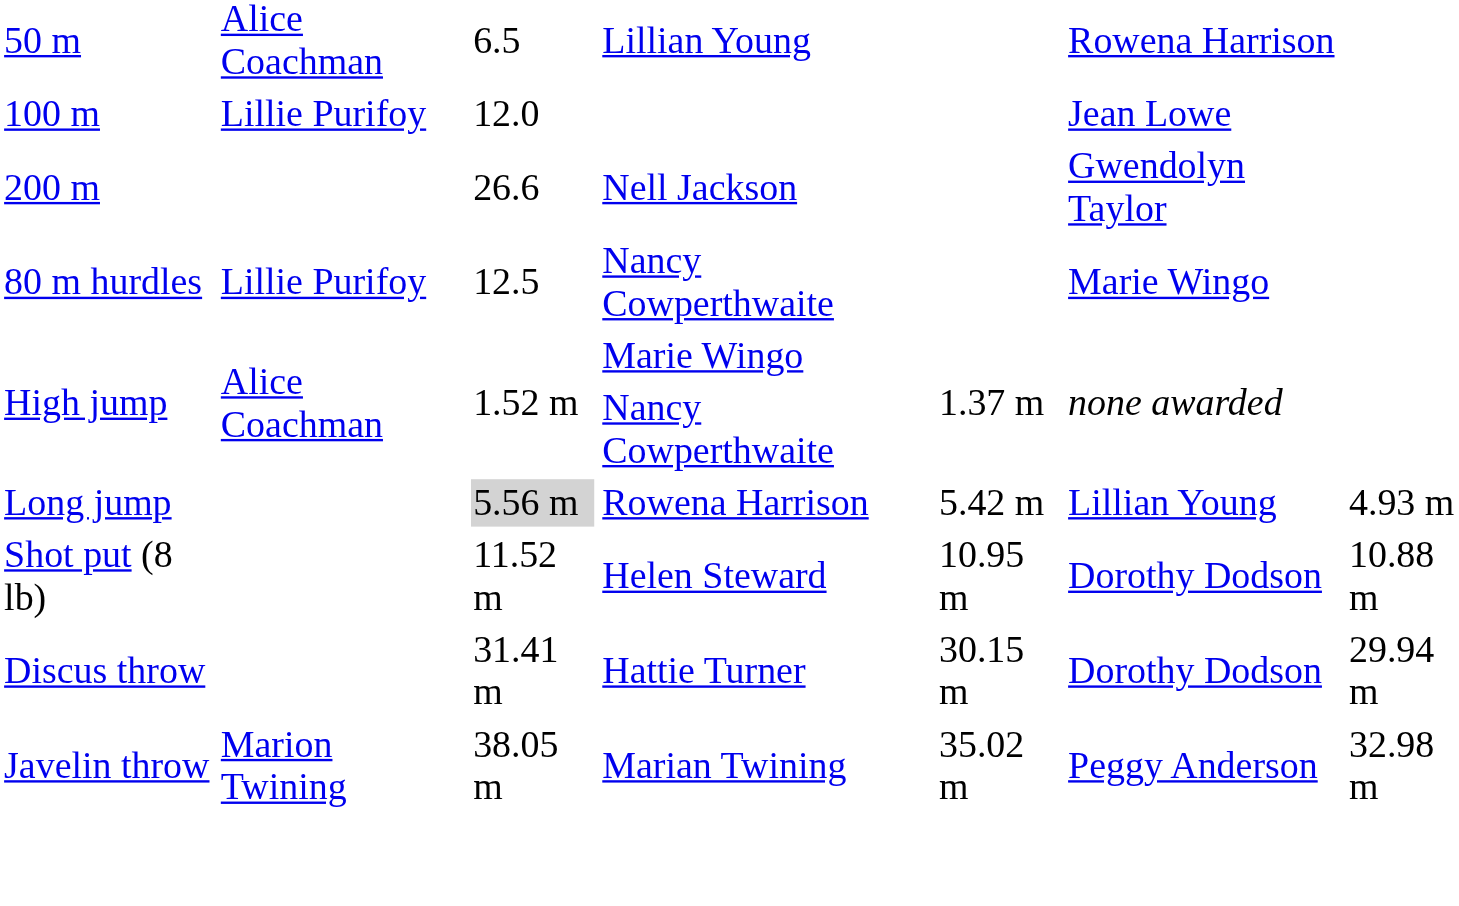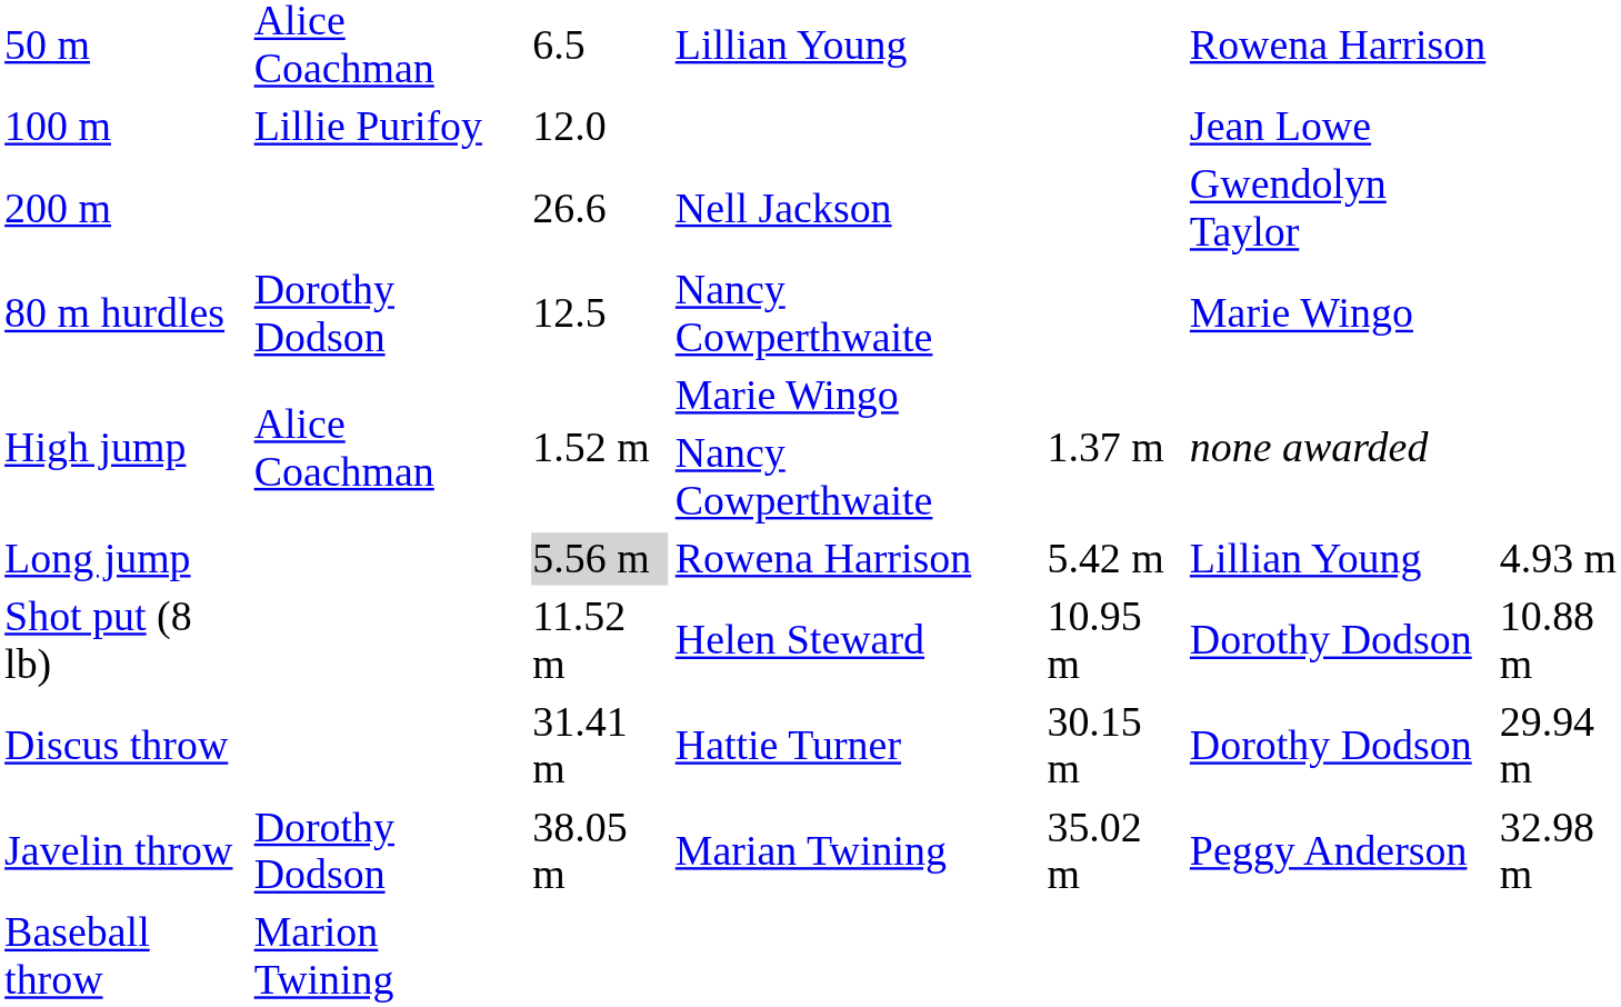80 m hurdles | column 2: Lillie Purifoy -> Dorothy Dodson
Javelin throw | column 2: Marion Twining -> Dorothy Dodson
+ row: Baseball throw | Marion Twining
